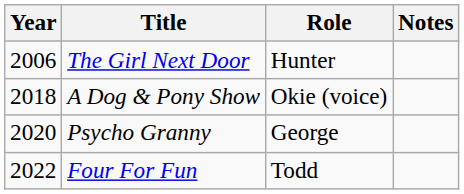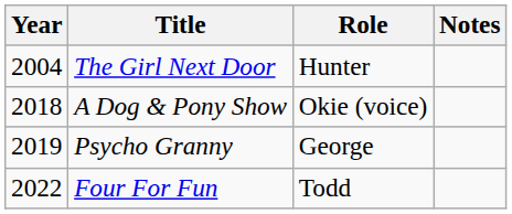The Girl Next Door | Year: 2006 -> 2004
Psycho Granny | Year: 2020 -> 2019
